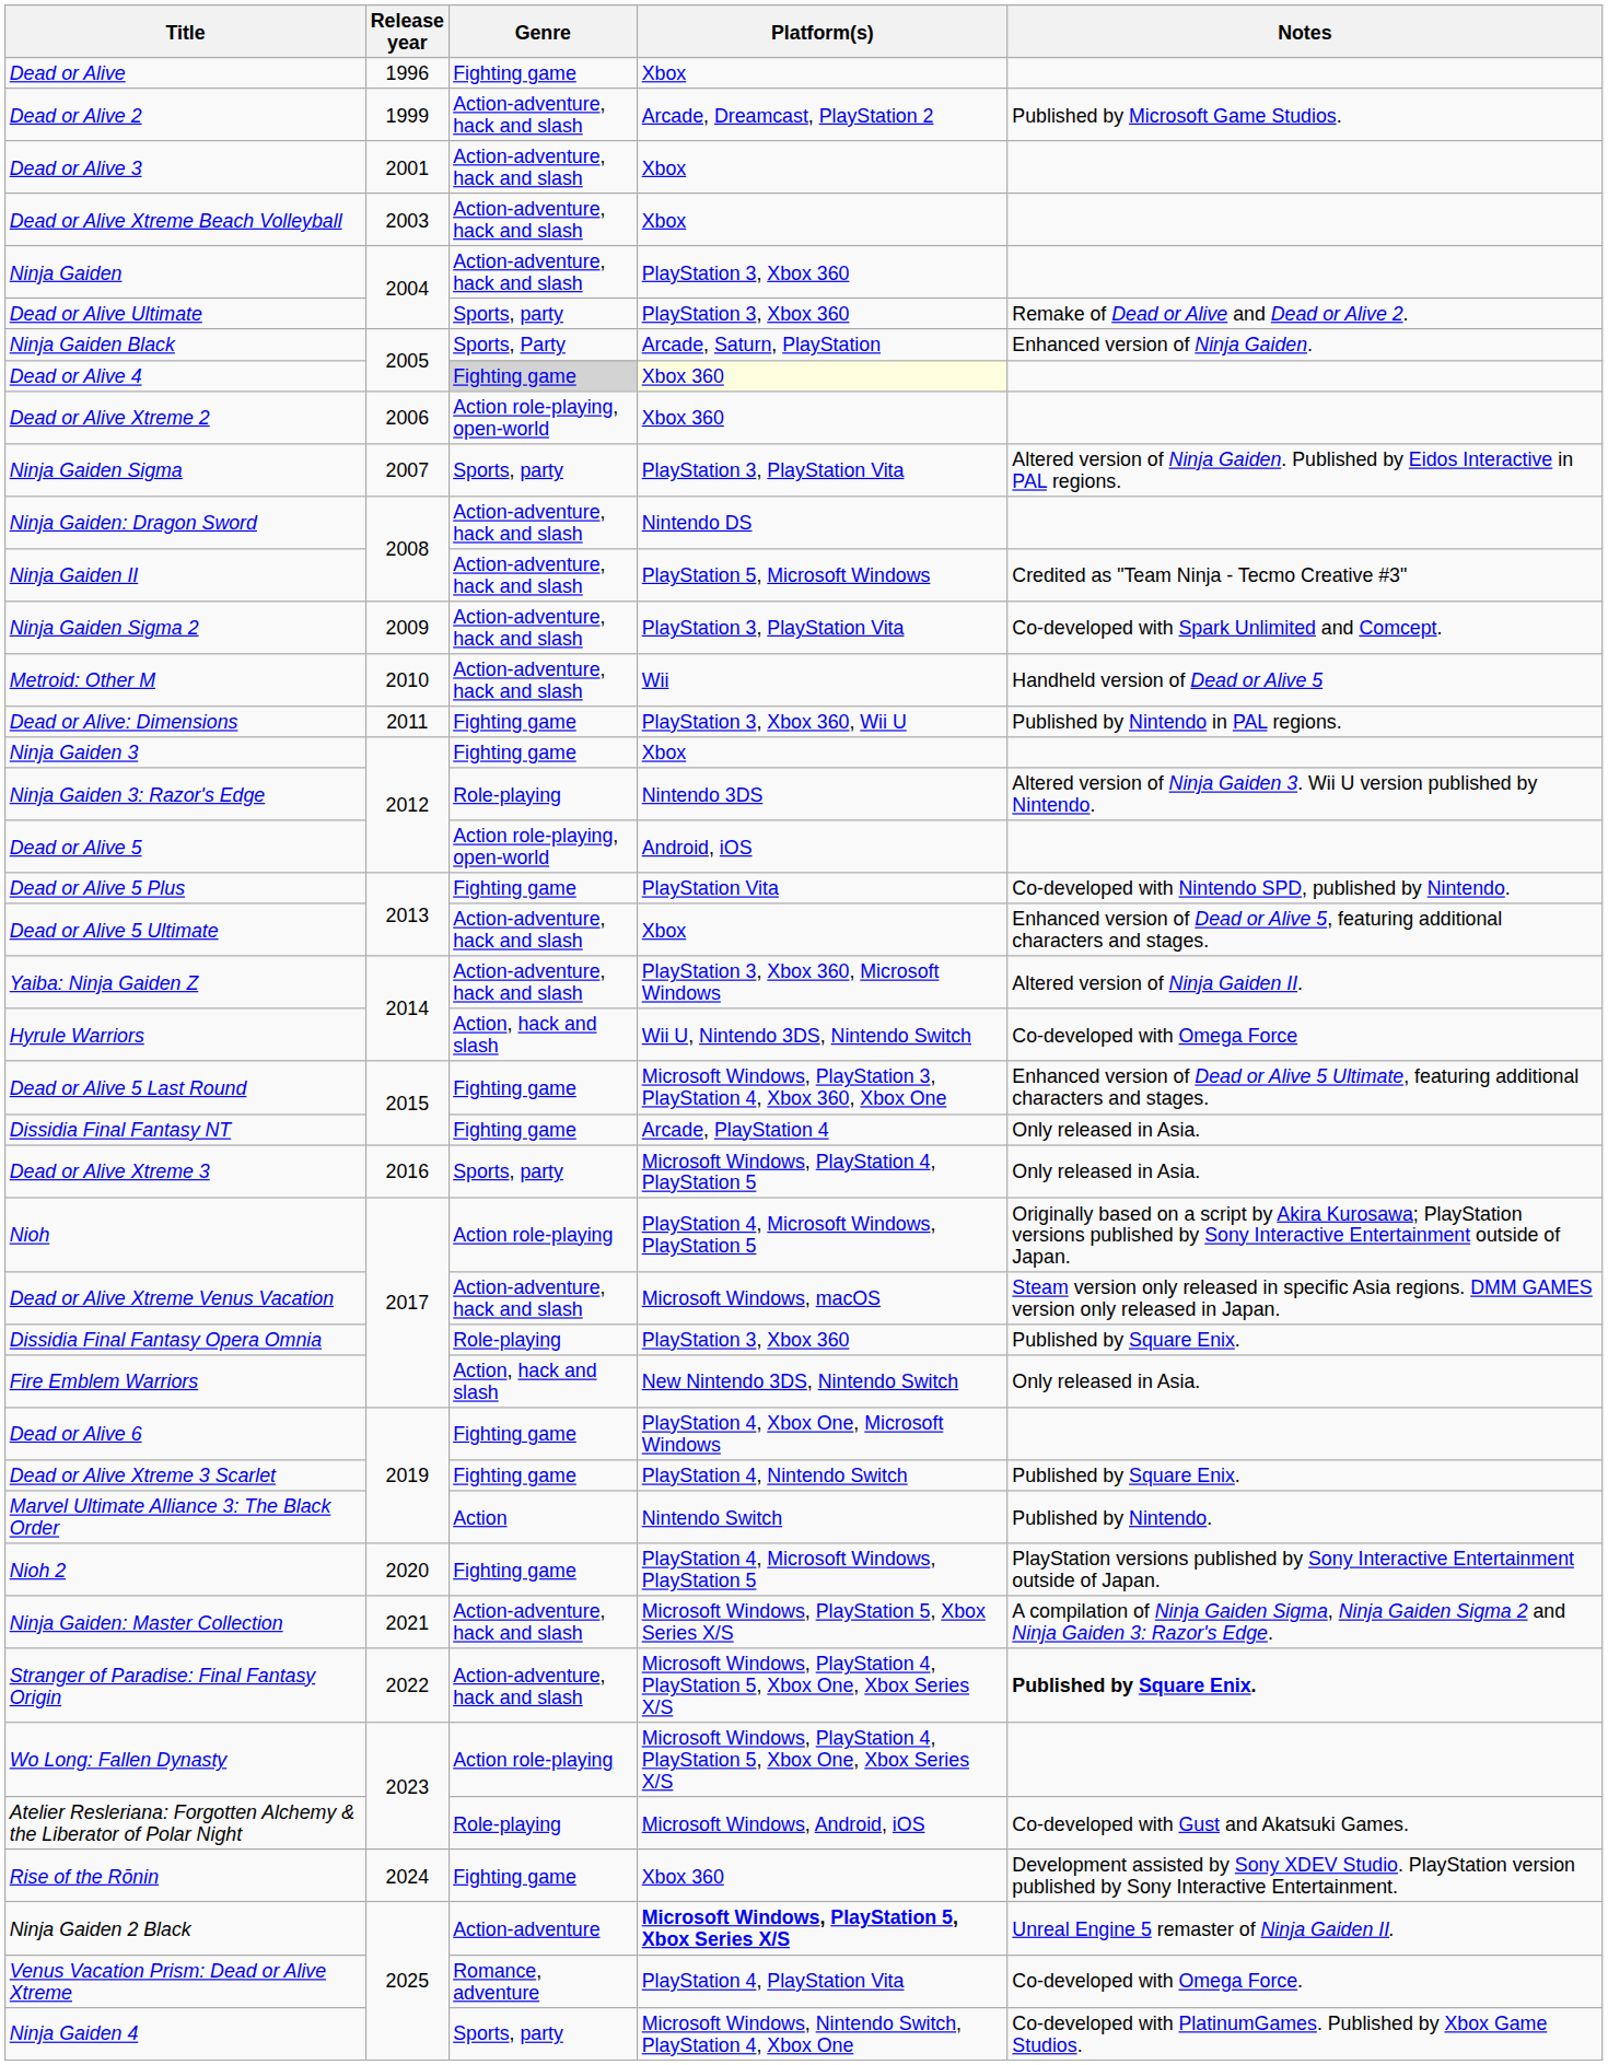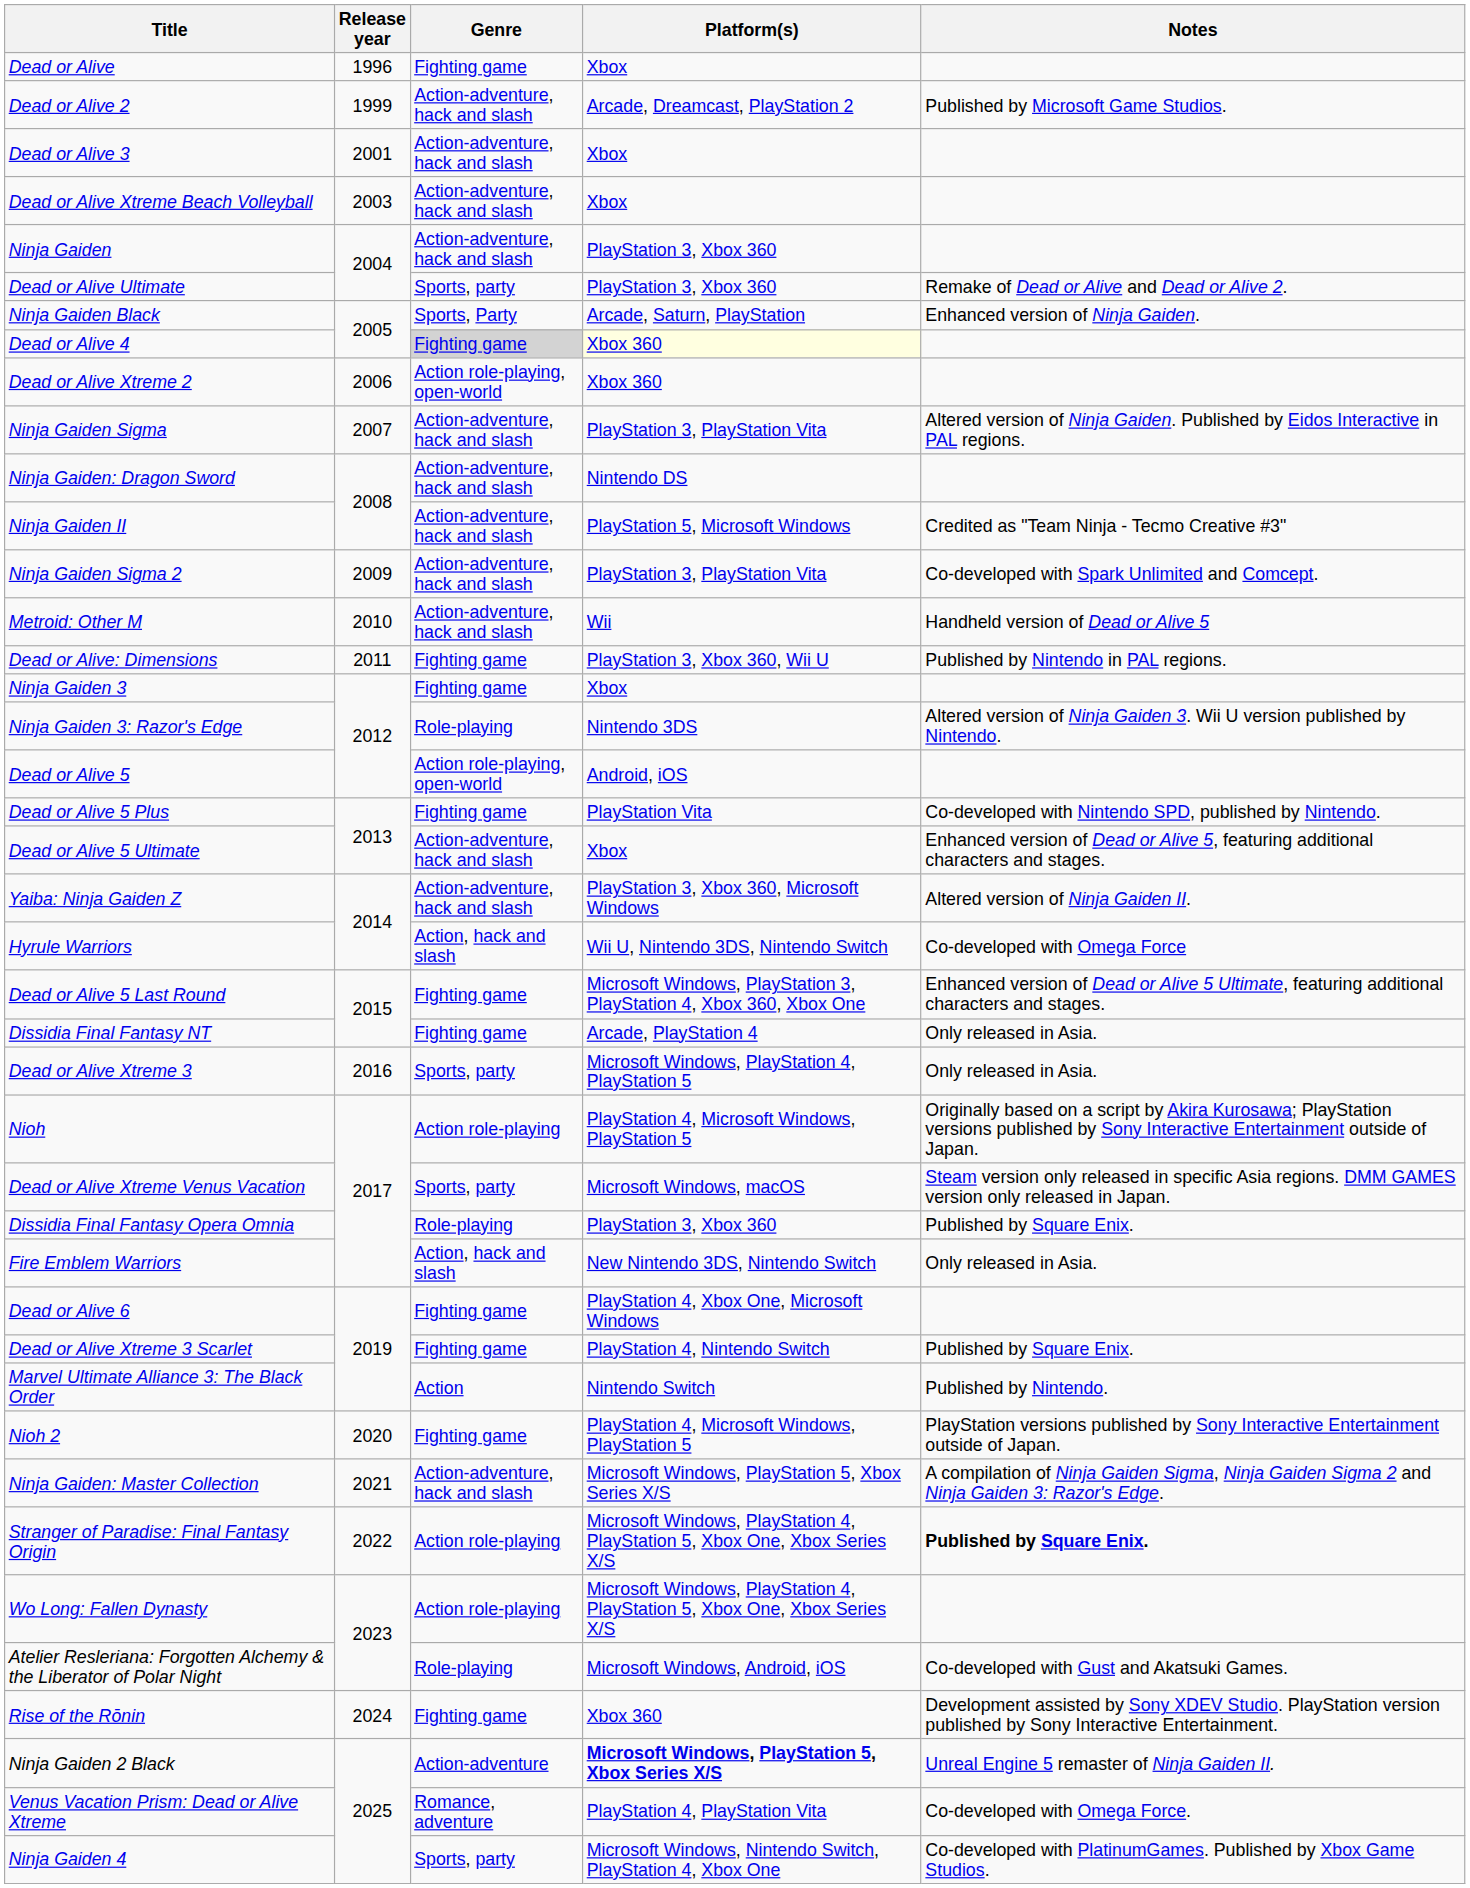Ninja Gaiden Sigma | Genre: Sports, party -> Action-adventure, hack and slash
Dead or Alive Xtreme Venus Vacation | Genre: Action-adventure, hack and slash -> Sports, party
Stranger of Paradise: Final Fantasy Origin | Genre: Action-adventure, hack and slash -> Action role-playing
